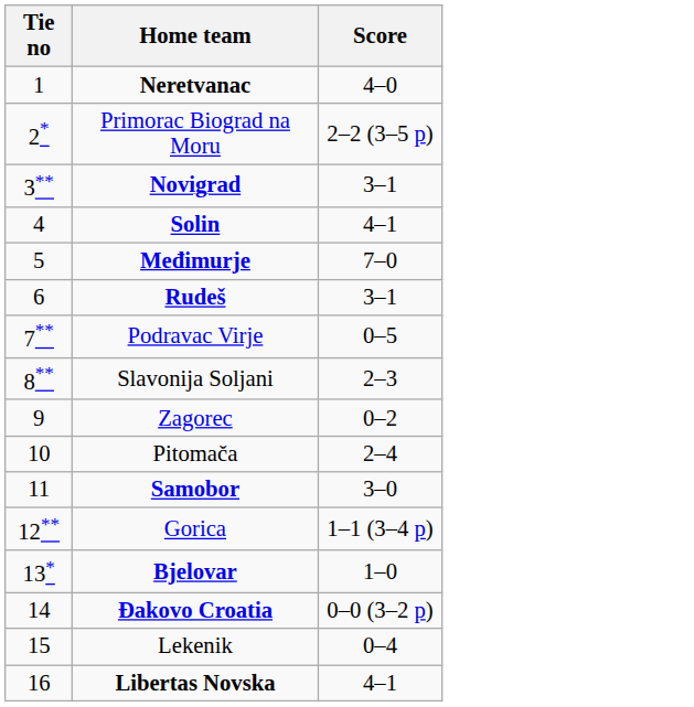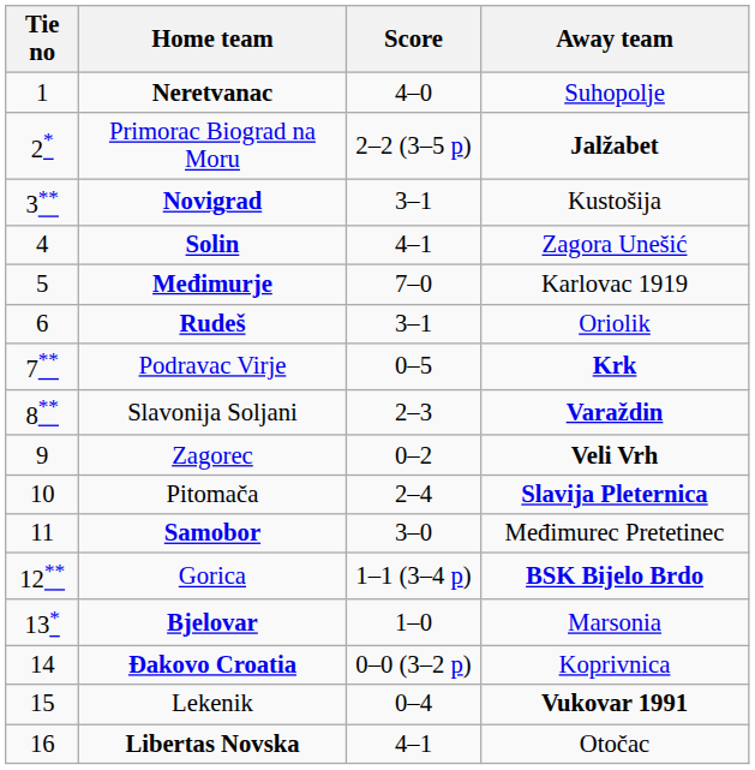+ column: Away team | Suhopolje | Jalžabet | Kustošija | Zagora Unešić | Karlovac 1919 | Oriolik | Krk | Varaždin | Veli Vrh | Slavija Pleternica | Međimurec Pretetinec | BSK Bijelo Brdo | Marsonia | Koprivnica | Vukovar 1991 | Otočac
